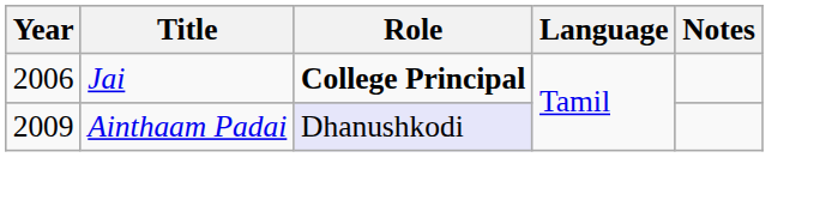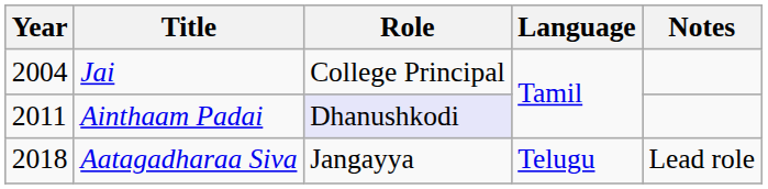Jai | Year: 2006 -> 2004
Jai | Role: bold -> normal
Ainthaam Padai | Year: 2009 -> 2011
+ row: 2018 | Aatagadharaa Siva | Jangayya | Telugu | Lead role
